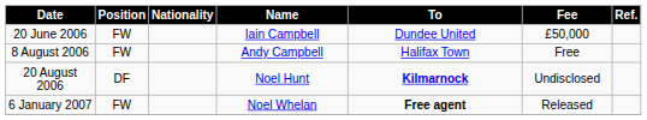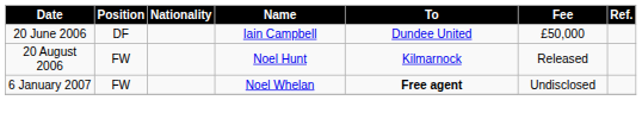20 June 2006 | Position: FW -> DF
- row: 8 August 2006 | FW | Andy Campbell | Halifax Town | Free
20 August 2006 | Position: DF -> FW
20 August 2006 | To: bold -> normal
20 August 2006 | Fee: Undisclosed -> Released
6 January 2007 | Fee: Released -> Undisclosed
